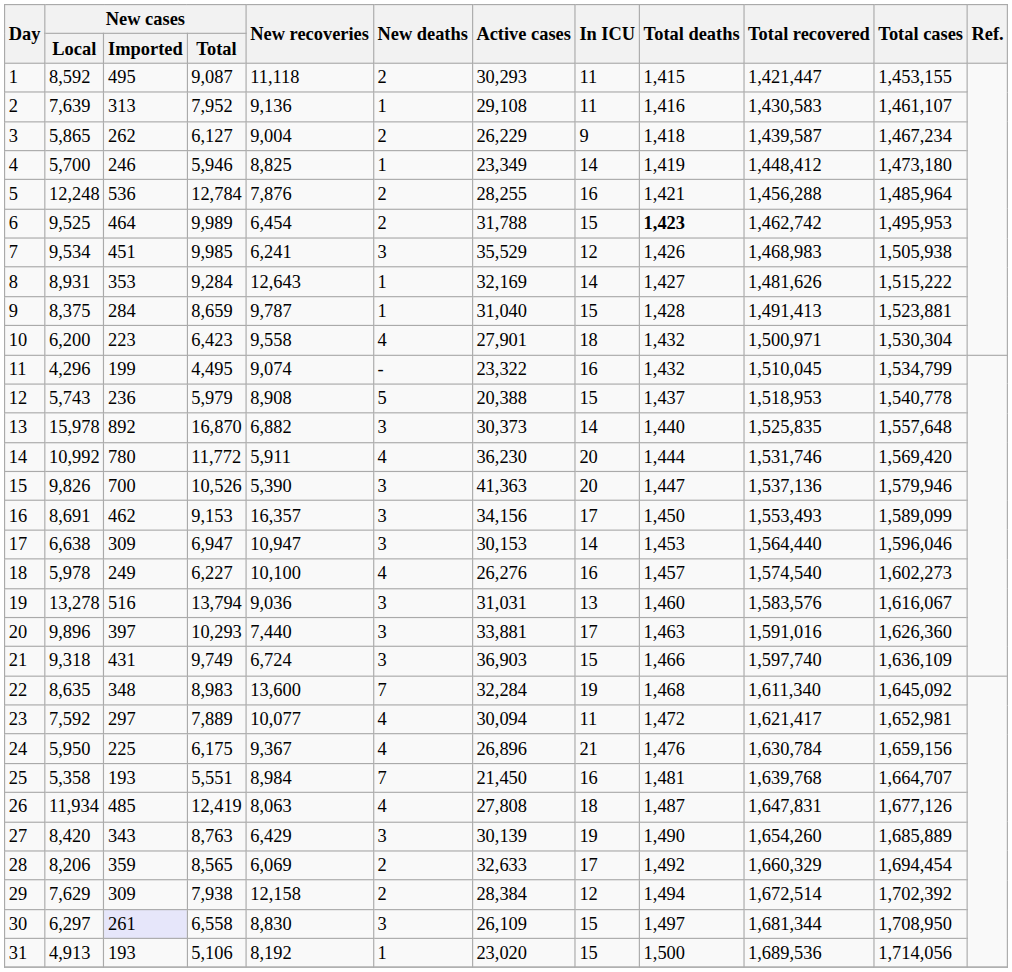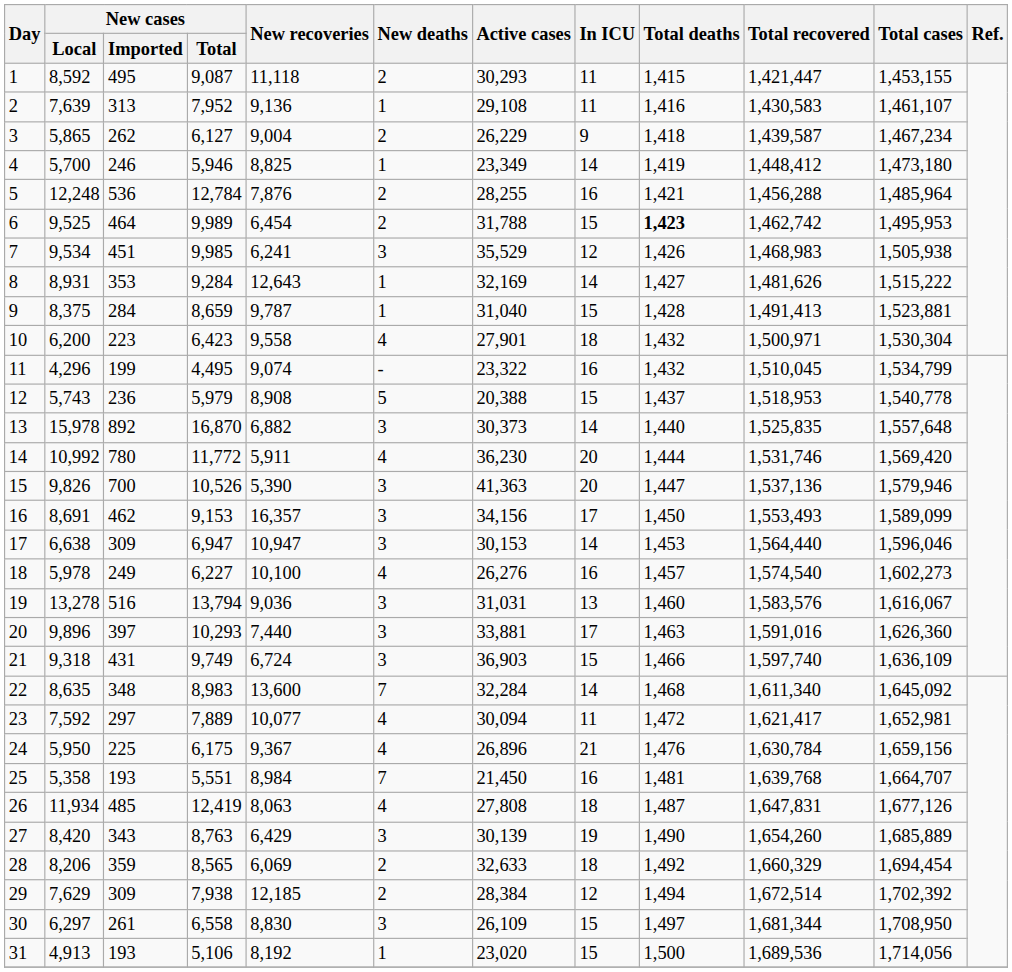22 | In ICU: 19 -> 14
28 | In ICU: 17 -> 18
29 | New recoveries: 12,158 -> 12,185
30 | New cases / Imported: lavender background -> no background
